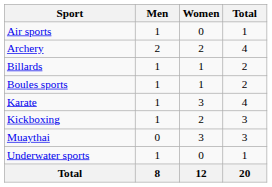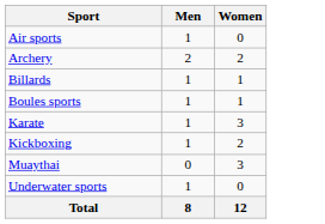- column: Total | 1 | 4 | 2 | 2 | 4 | 3 | 3 | 1 | 20
